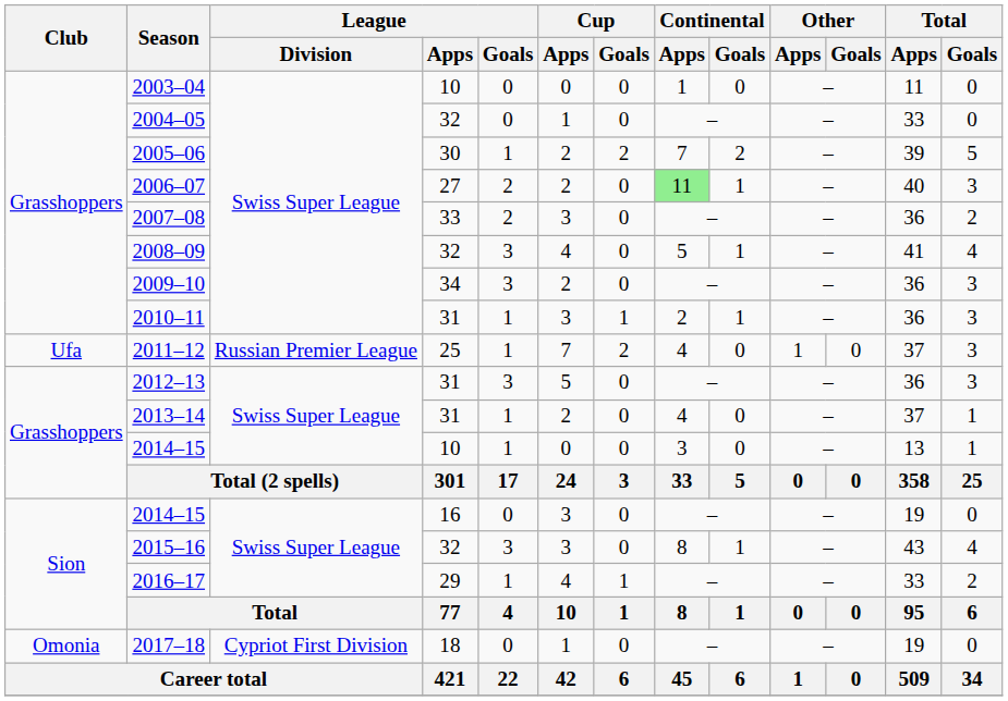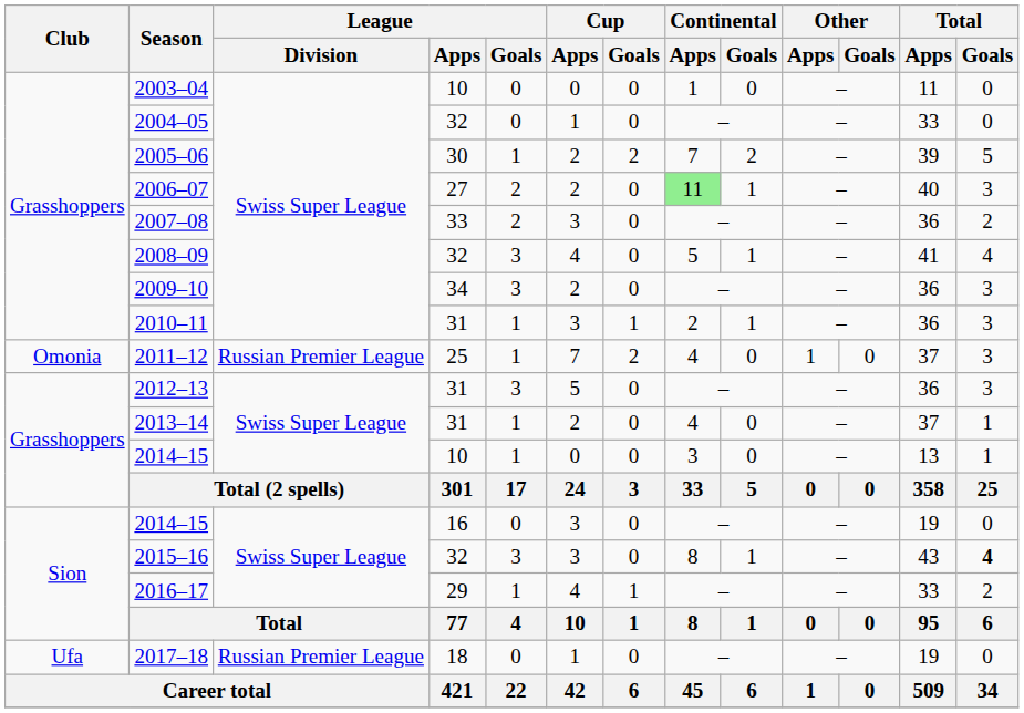2011–12 | Club: Ufa -> Omonia
2015–16 | Total / Goals: normal -> bold
2017–18 | Club: Omonia -> Ufa
2017–18 | League / Division: Cypriot First Division -> Russian Premier League
